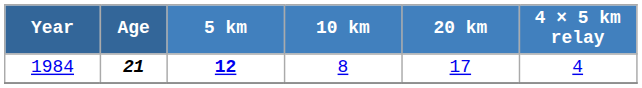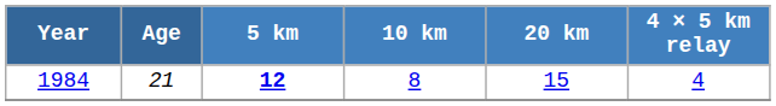1984 | Age: bold -> normal
1984 | 20 km: 17 -> 15
